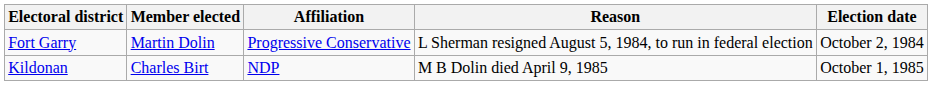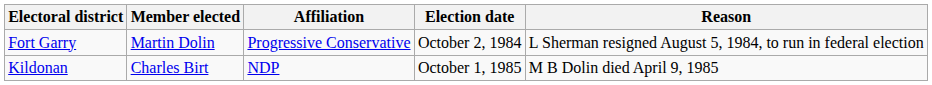columns swapped: Election date <-> Reason
